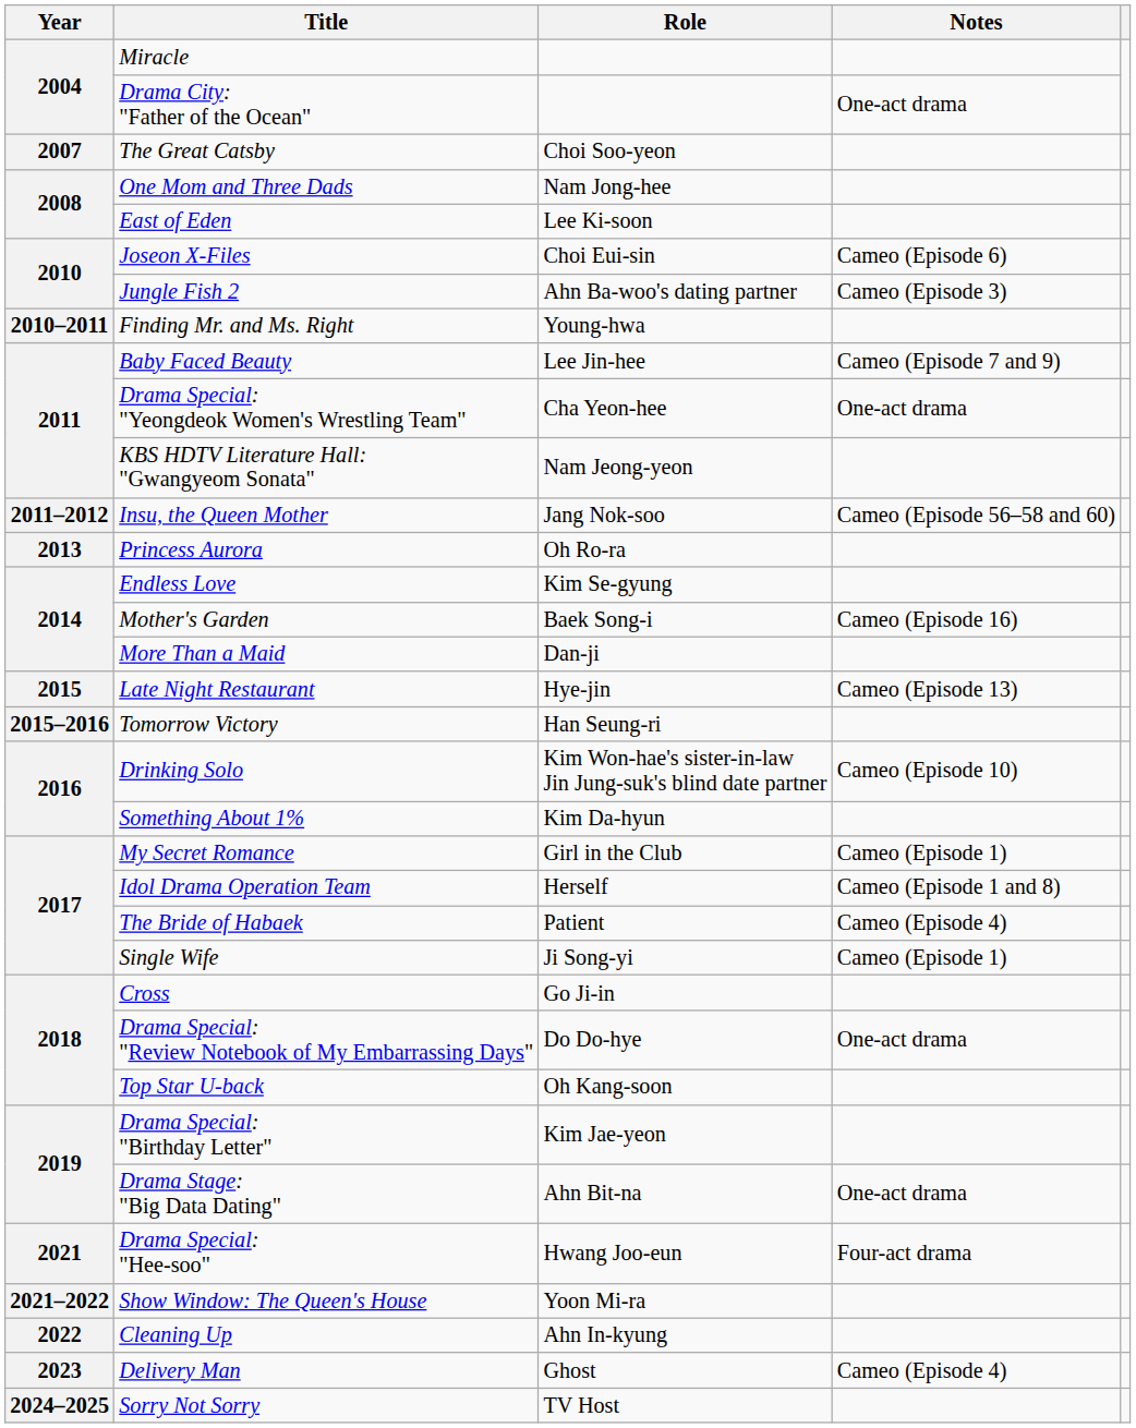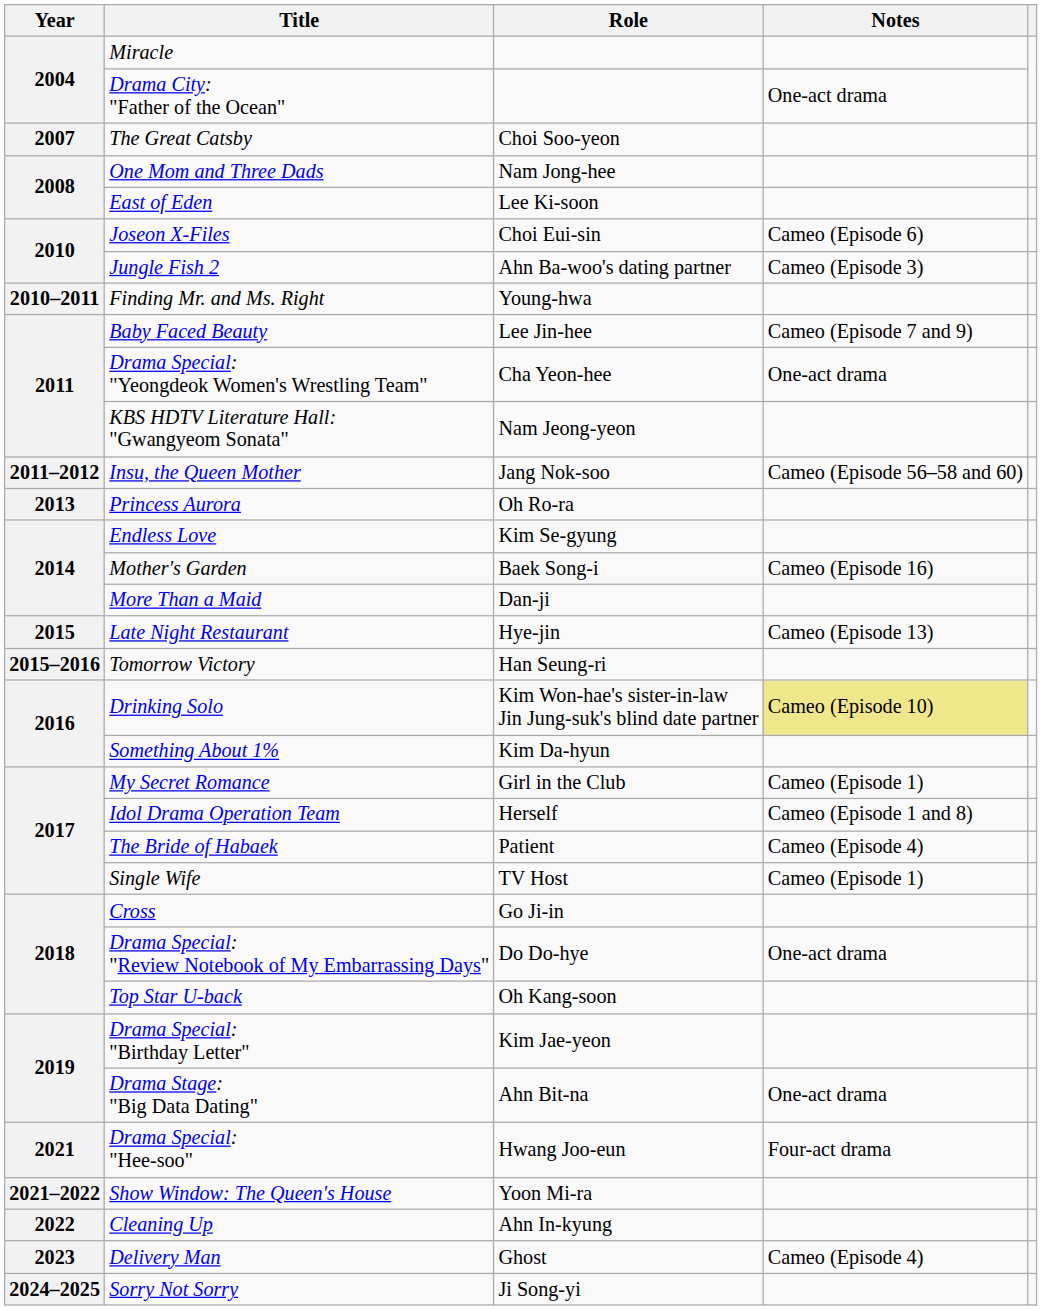Drinking Solo | Notes: no background -> khaki background
Single Wife | Role: Ji Song-yi -> TV Host
Sorry Not Sorry | Role: TV Host -> Ji Song-yi
